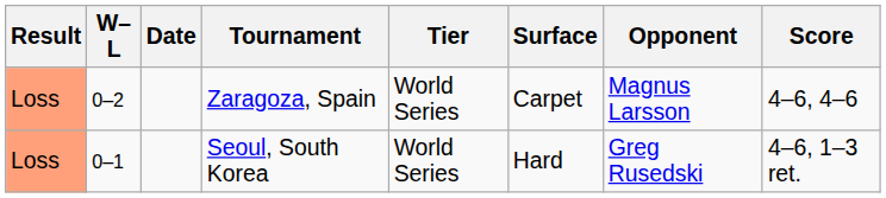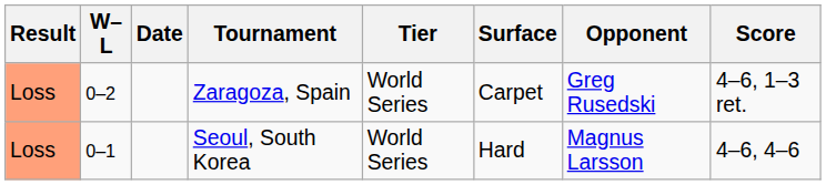Zaragoza, Spain | Opponent: Magnus Larsson -> Greg Rusedski
Zaragoza, Spain | Score: 4–6, 4–6 -> 4–6, 1–3 ret.
Seoul, South Korea | Opponent: Greg Rusedski -> Magnus Larsson
Seoul, South Korea | Score: 4–6, 1–3 ret. -> 4–6, 4–6
